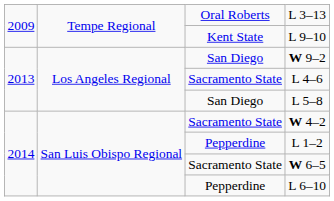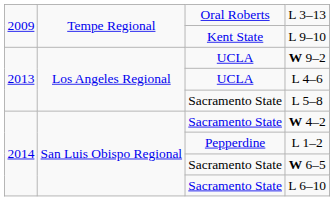W 9–2 | column 3: San Diego -> UCLA
L 4–6 | column 3: Sacramento State -> UCLA
L 5–8 | column 3: San Diego -> Sacramento State
L 6–10 | column 3: Pepperdine -> Sacramento State
